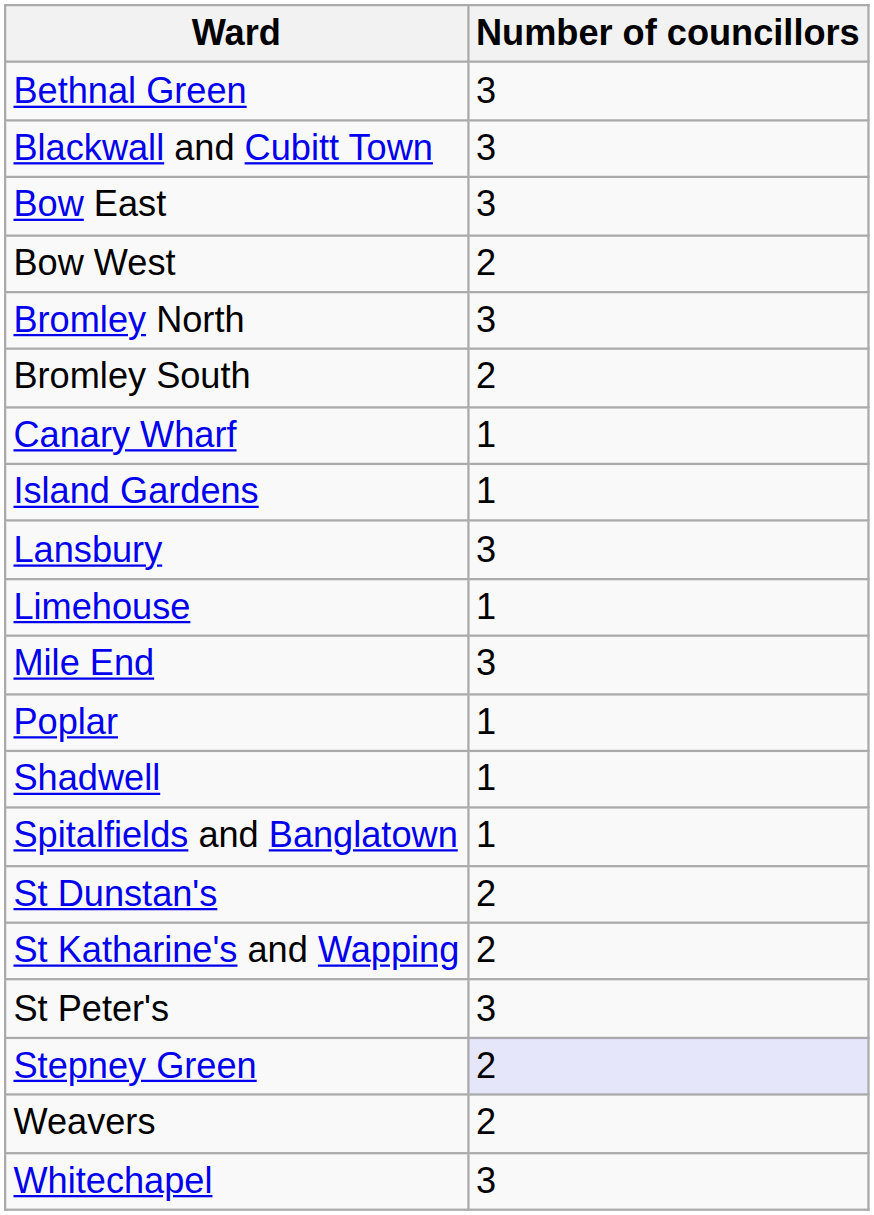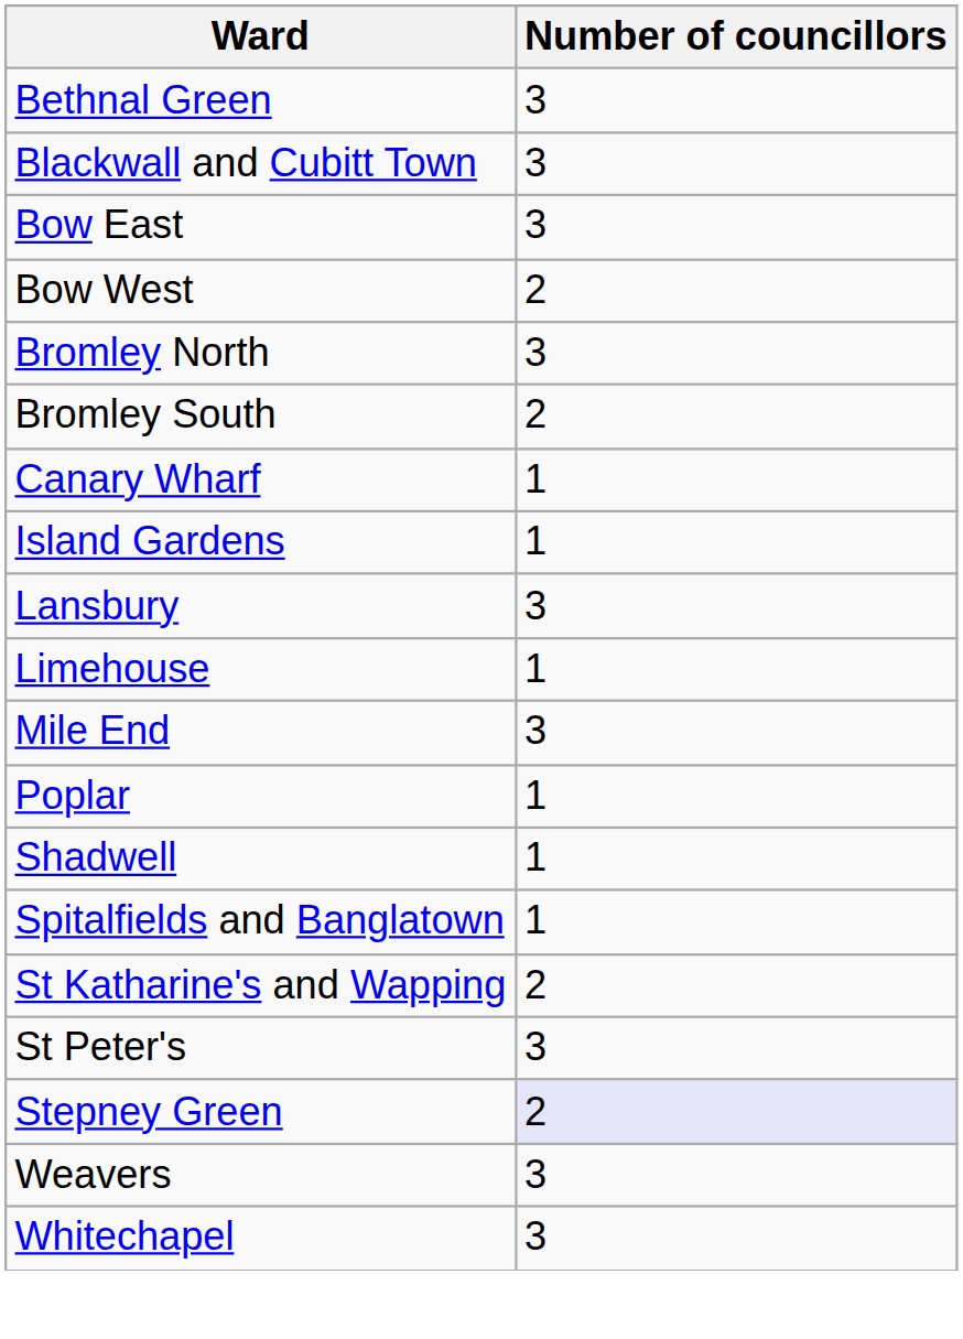- row: St Dunstan's | 2
Weavers | Number of councillors: 2 -> 3
